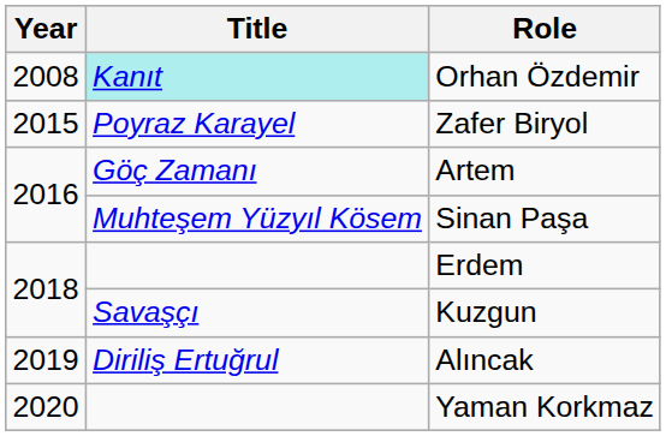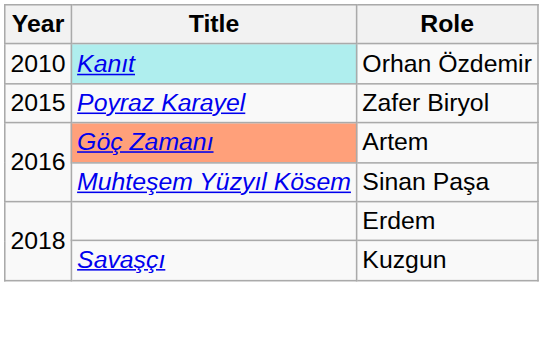Orhan Özdemir | Year: 2008 -> 2010
Artem | Title: no background -> lightsalmon background
- row: 2019 | Diriliş Ertuğrul | Alıncak
- row: 2020 | Yaman Korkmaz
